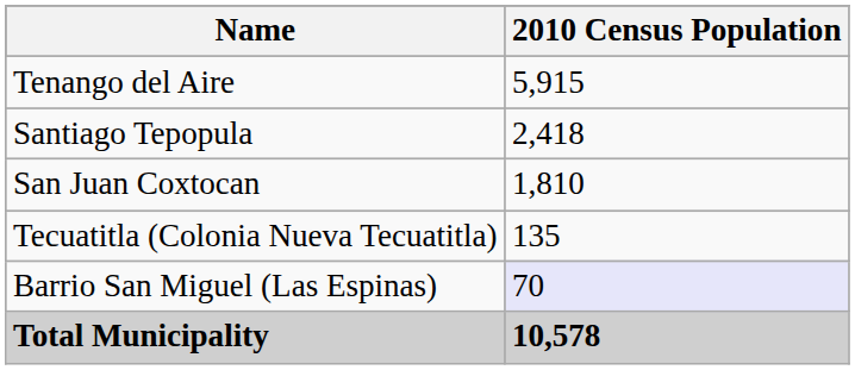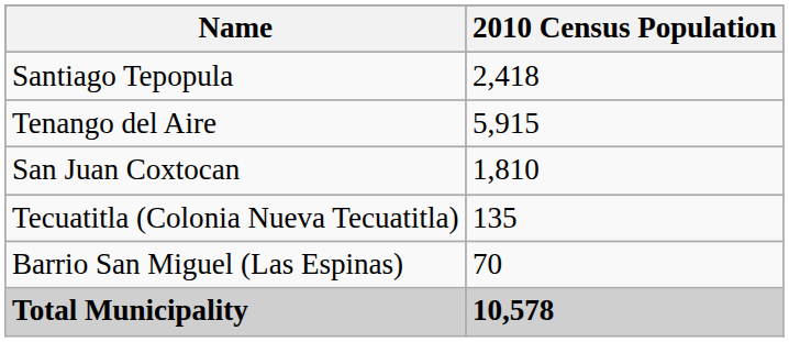rows swapped: Tenango del Aire <-> Santiago Tepopula
Barrio San Miguel (Las Espinas) | 2010 Census Population: lavender background -> no background
